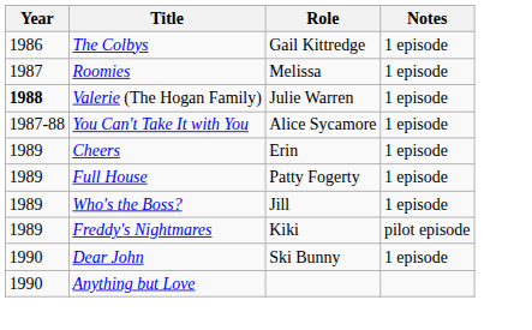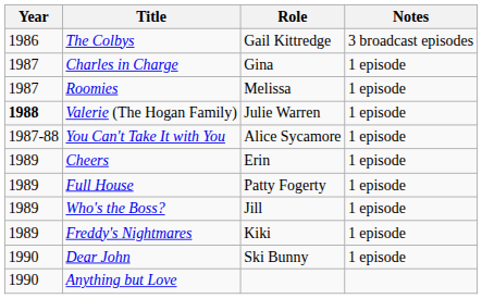The Colbys | Notes: 1 episode -> 3 broadcast episodes
+ row: 1987 | Charles in Charge | Gina | 1 episode
Freddy's Nightmares | Notes: pilot episode -> 1 episode
